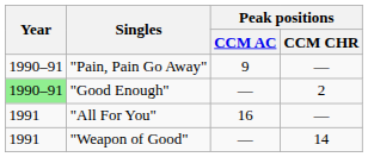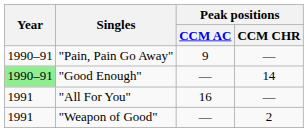"Good Enough" | Peak positions / CCM CHR: 2 -> 14
"Weapon of Good" | Peak positions / CCM CHR: 14 -> 2
